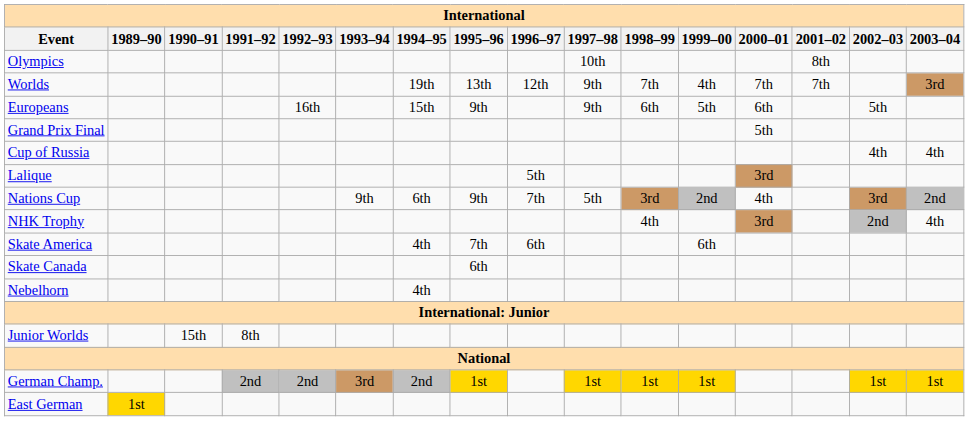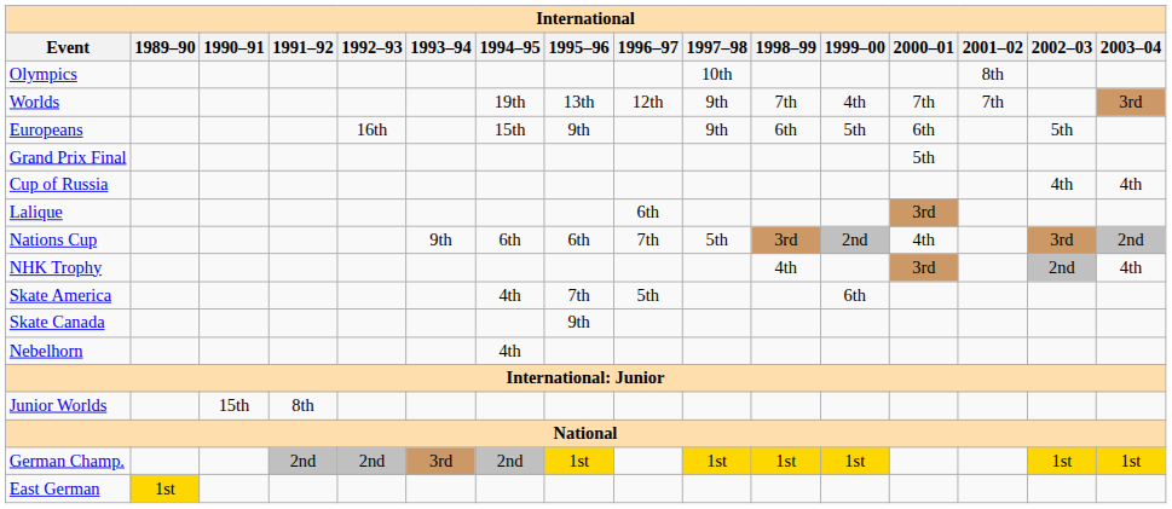Lalique | 1996–97: 5th -> 6th
Nations Cup | 1995–96: 9th -> 6th
Skate America | 1996–97: 6th -> 5th
Skate Canada | 1995–96: 6th -> 9th
